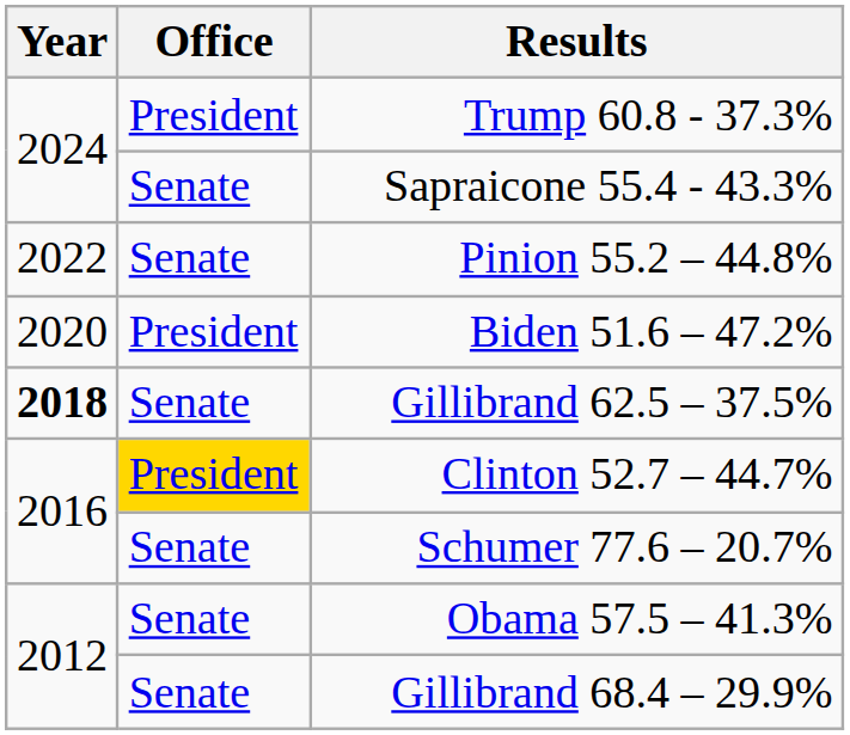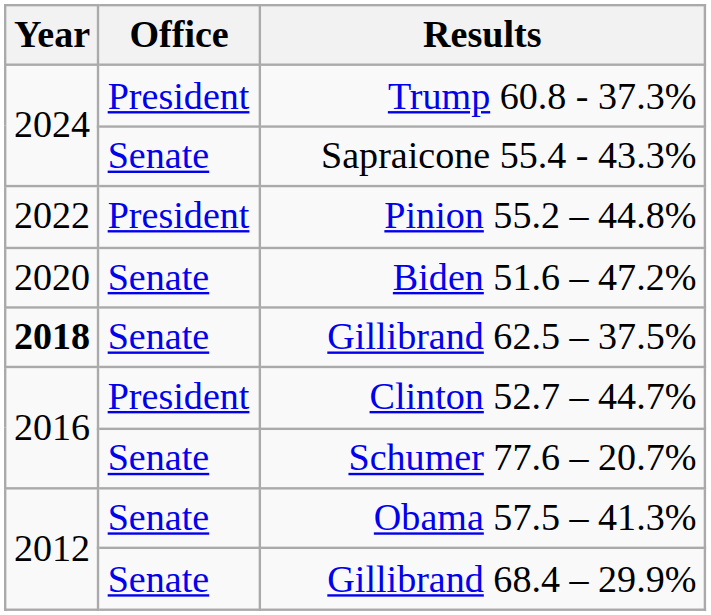Pinion 55.2 – 44.8% | Office: Senate -> President
Biden 51.6 – 47.2% | Office: President -> Senate
Clinton 52.7 – 44.7% | Office: gold background -> no background
